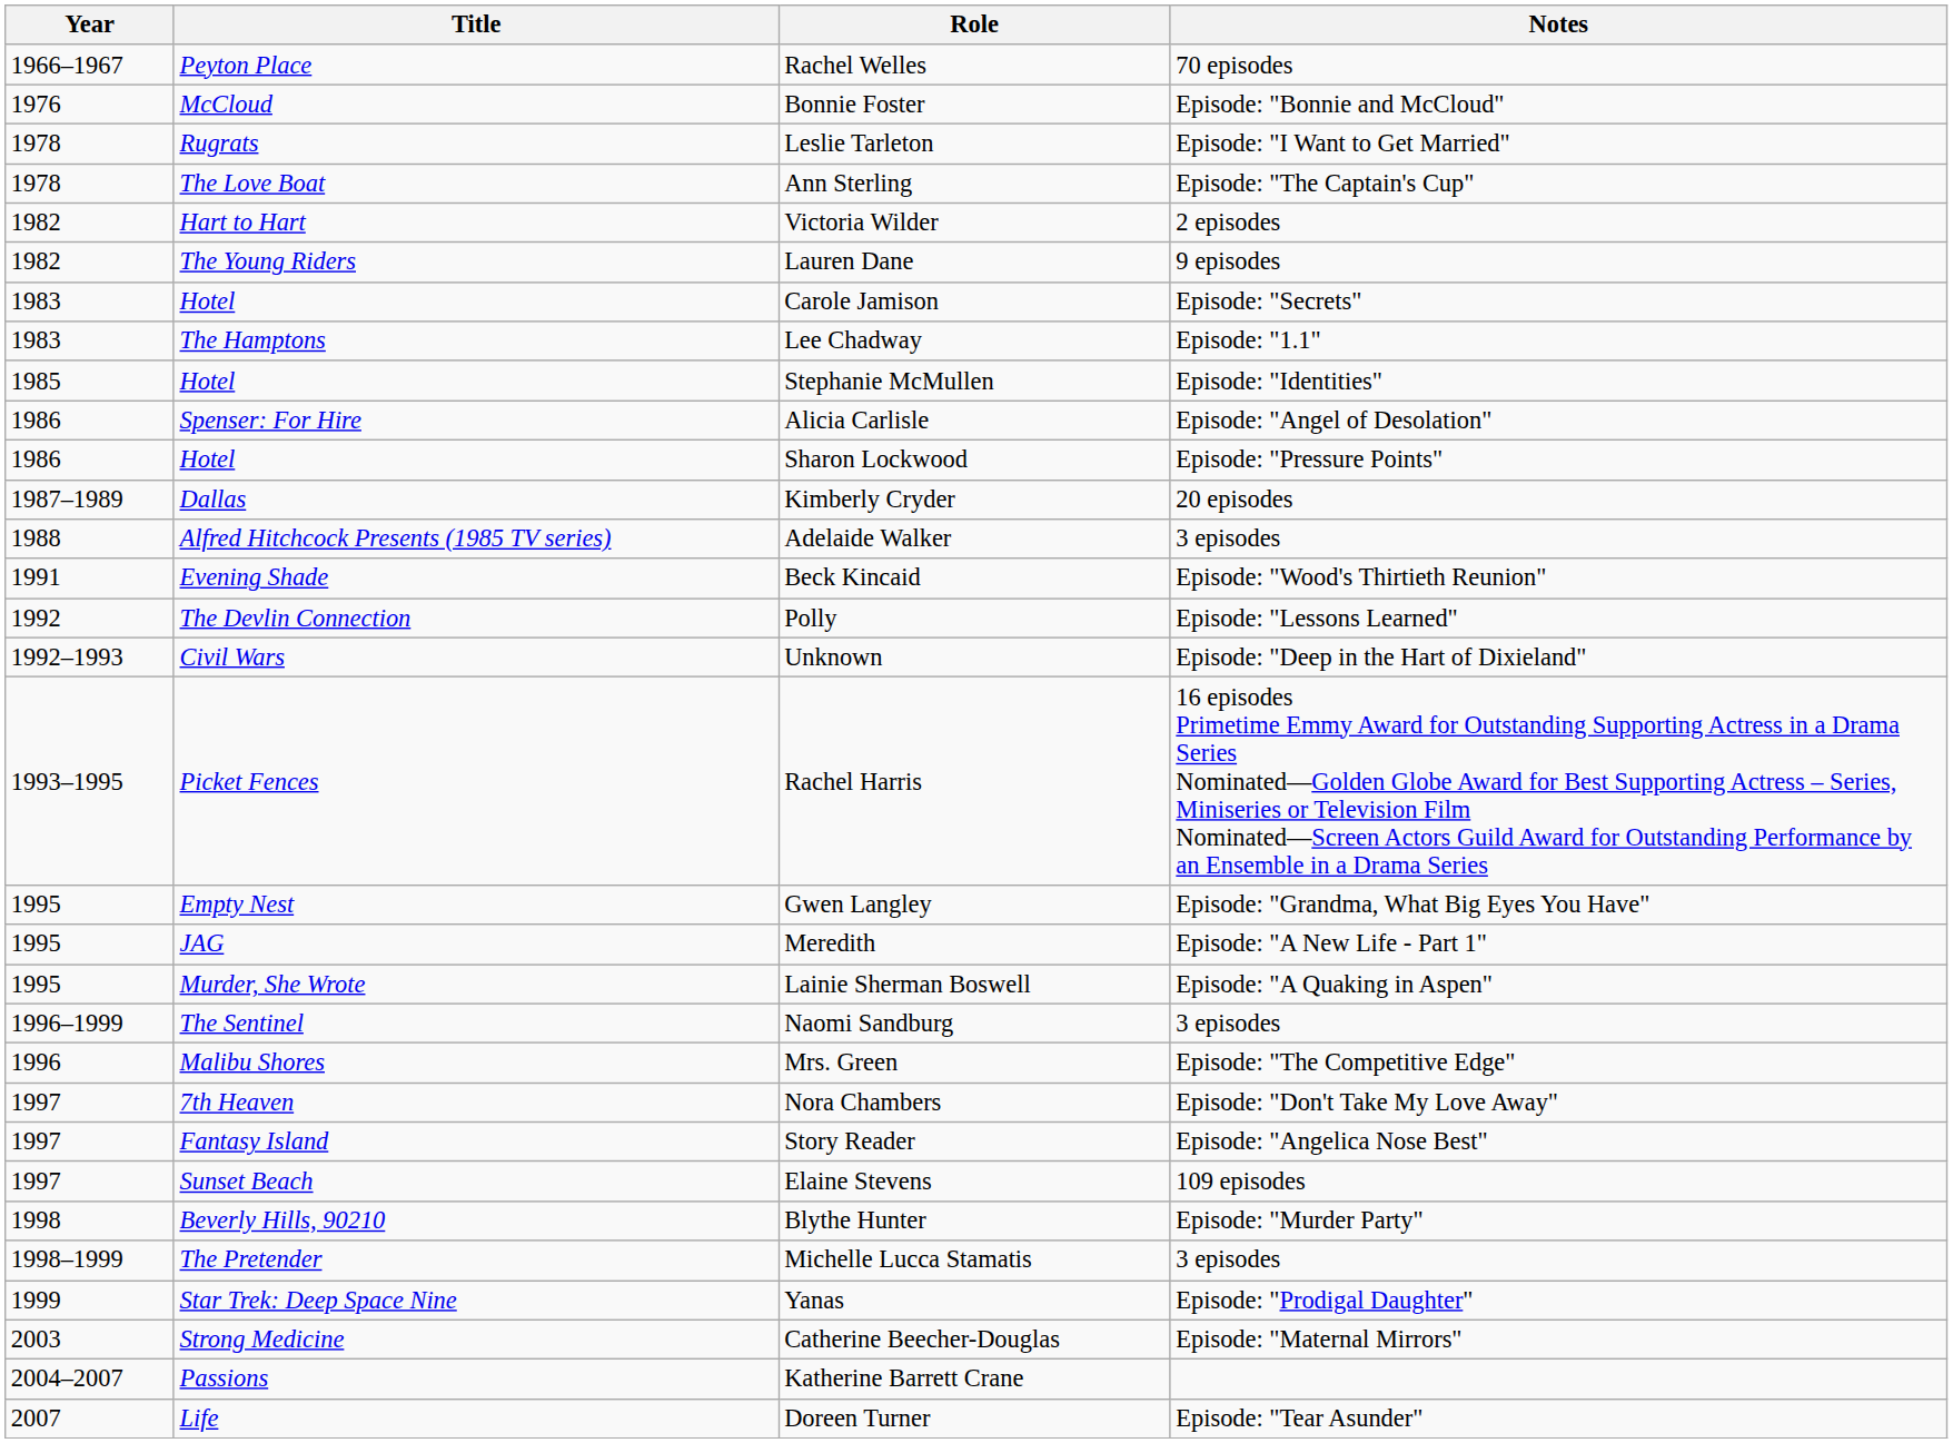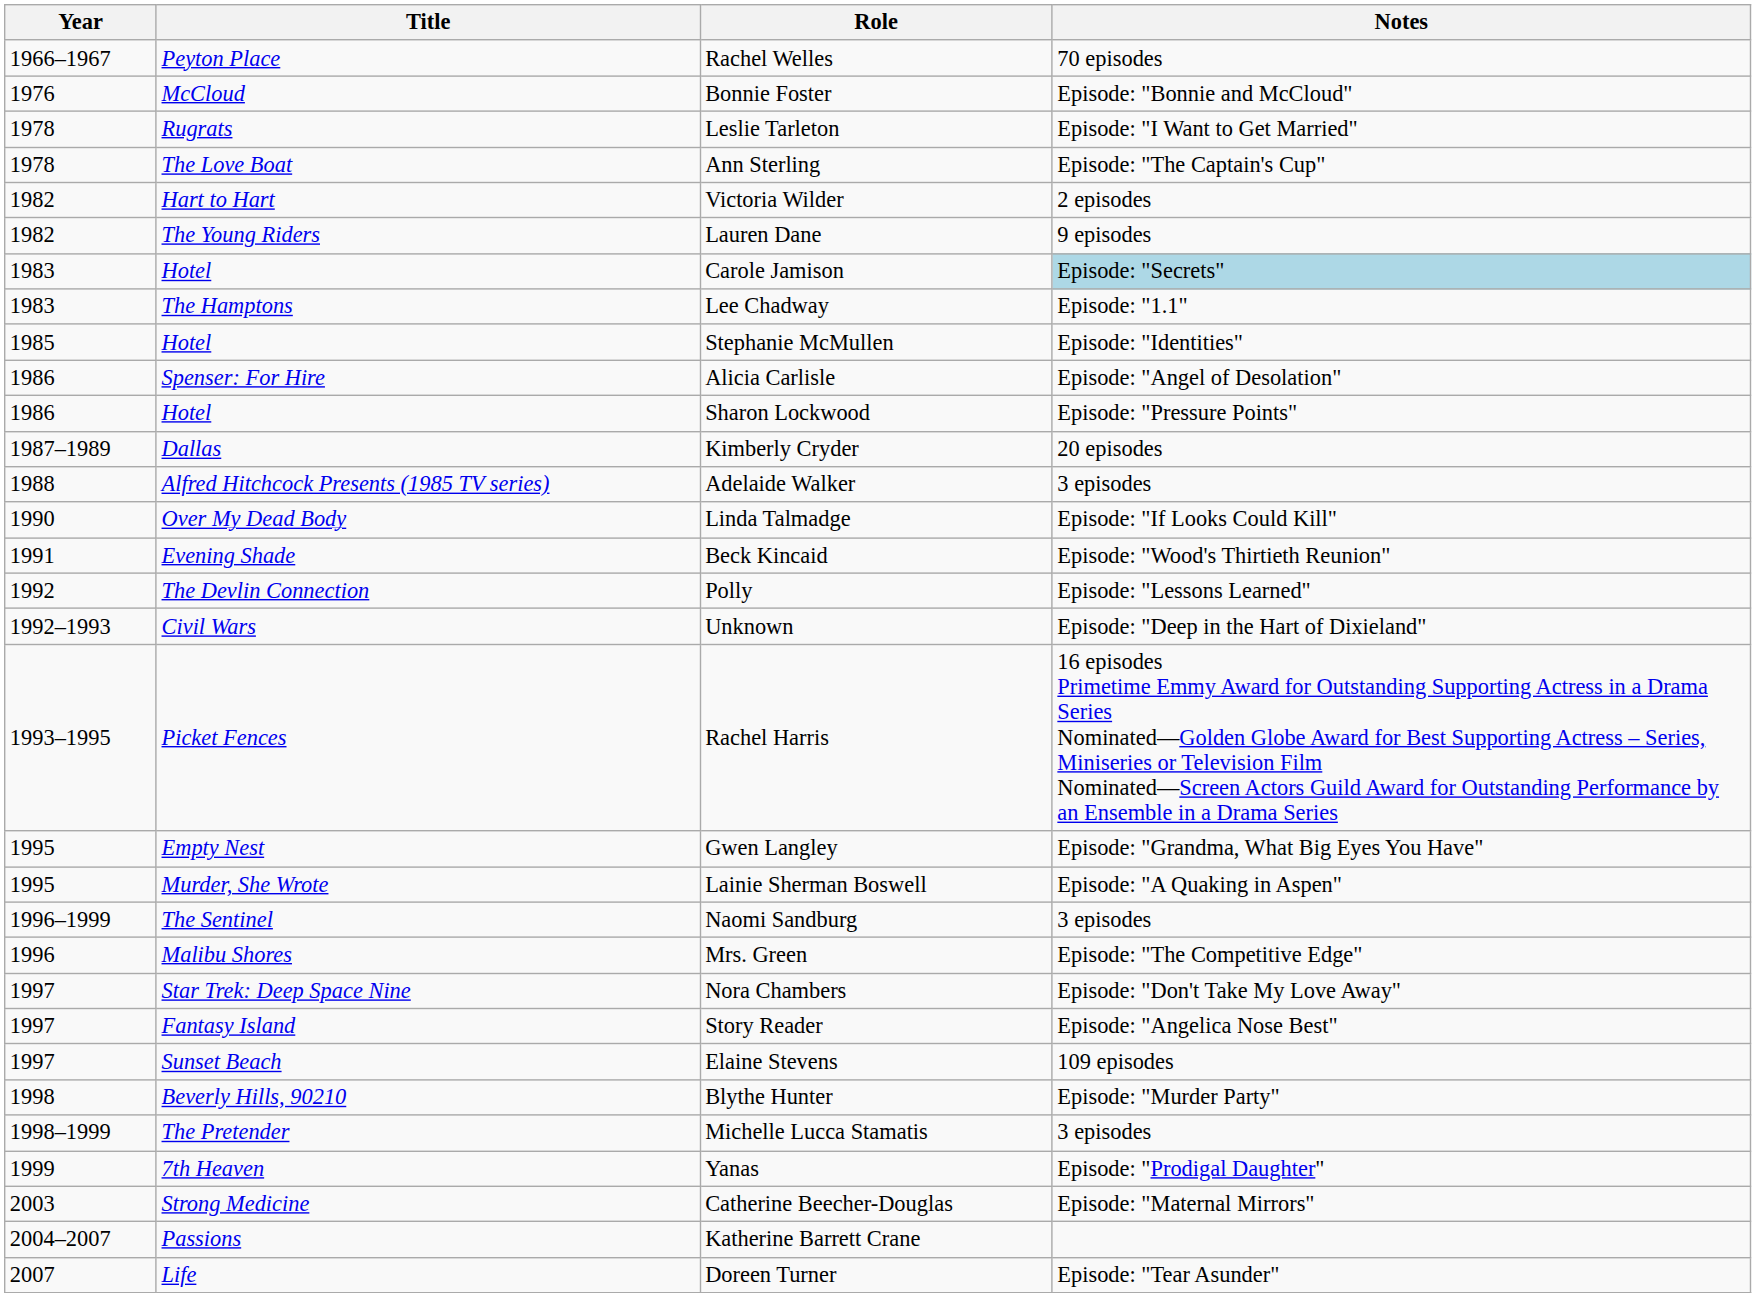Carole Jamison | Notes: no background -> lightblue background
+ row: 1990 | Over My Dead Body | Linda Talmadge | Episode: "If Looks Could Kill"
- row: 1995 | JAG | Meredith | Episode: "A New Life - Part 1"
Nora Chambers | Title: 7th Heaven -> Star Trek: Deep Space Nine
Yanas | Title: Star Trek: Deep Space Nine -> 7th Heaven
